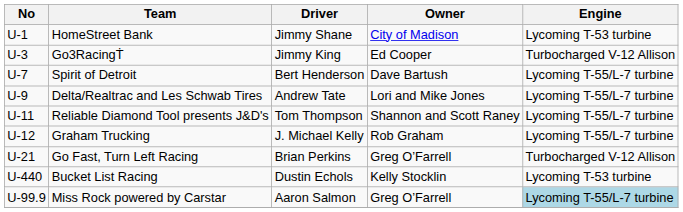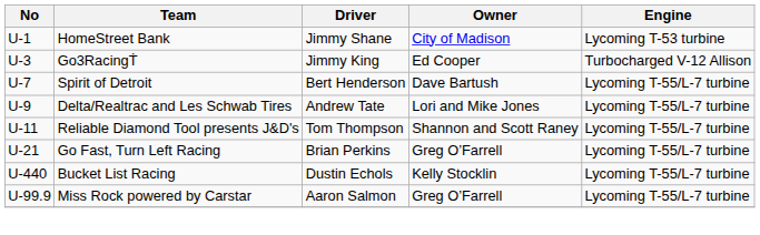- row: U-12 | Graham Trucking | J. Michael Kelly | Rob Graham | Lycoming T-55/L-7 turbine
Go Fast, Turn Left Racing | Engine: Turbocharged V-12 Allison -> Lycoming T-55/L-7 turbine
Bucket List Racing | Engine: Lycoming T-53 turbine -> Lycoming T-55/L-7 turbine
Miss Rock powered by Carstar | Engine: lightblue background -> no background
